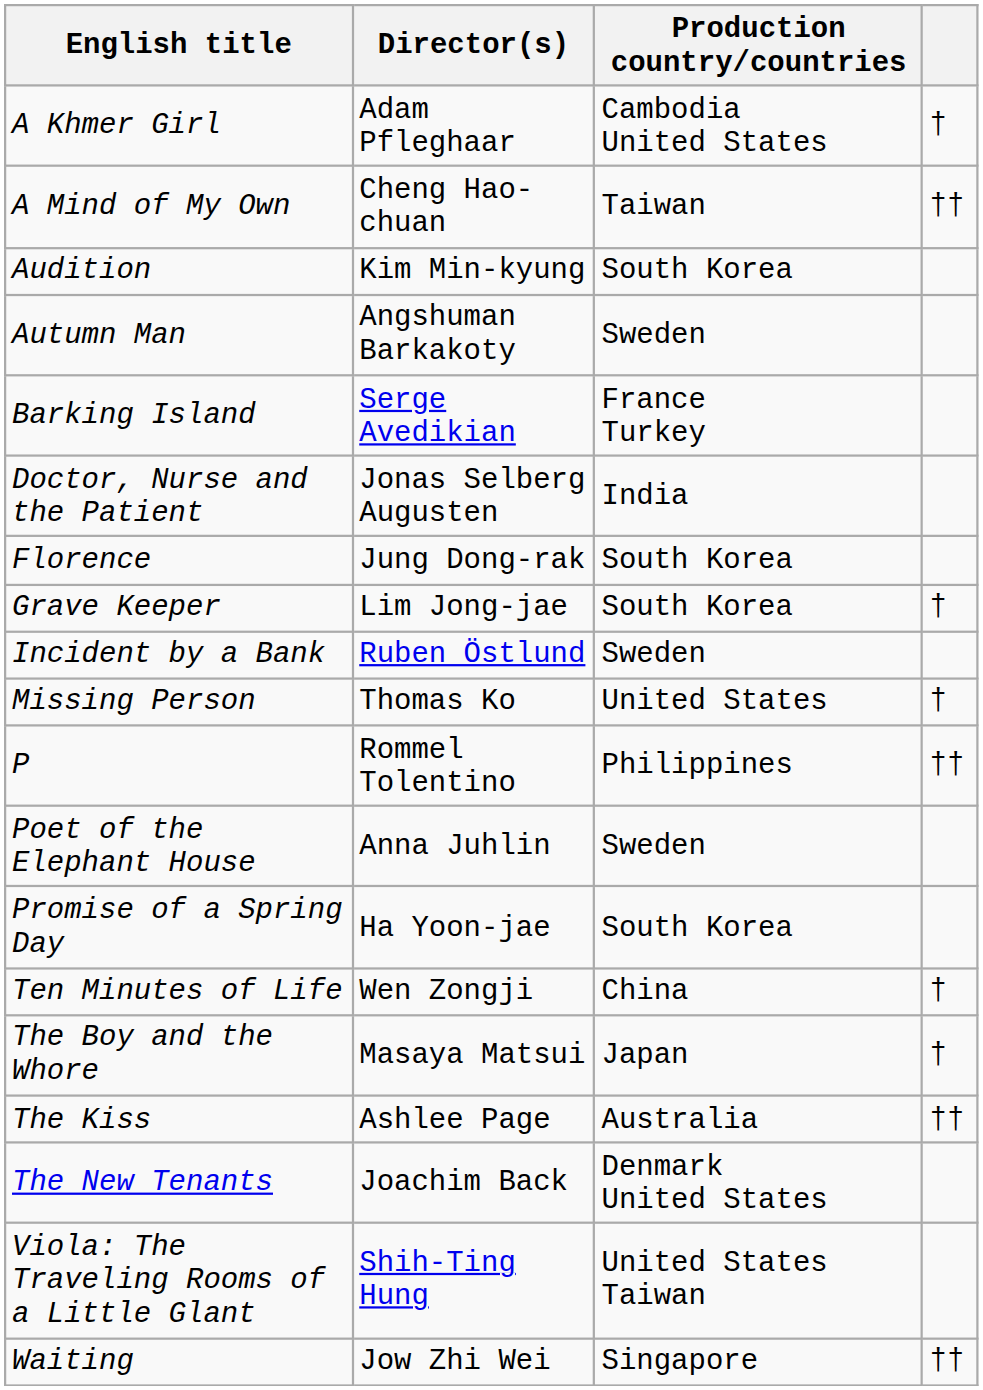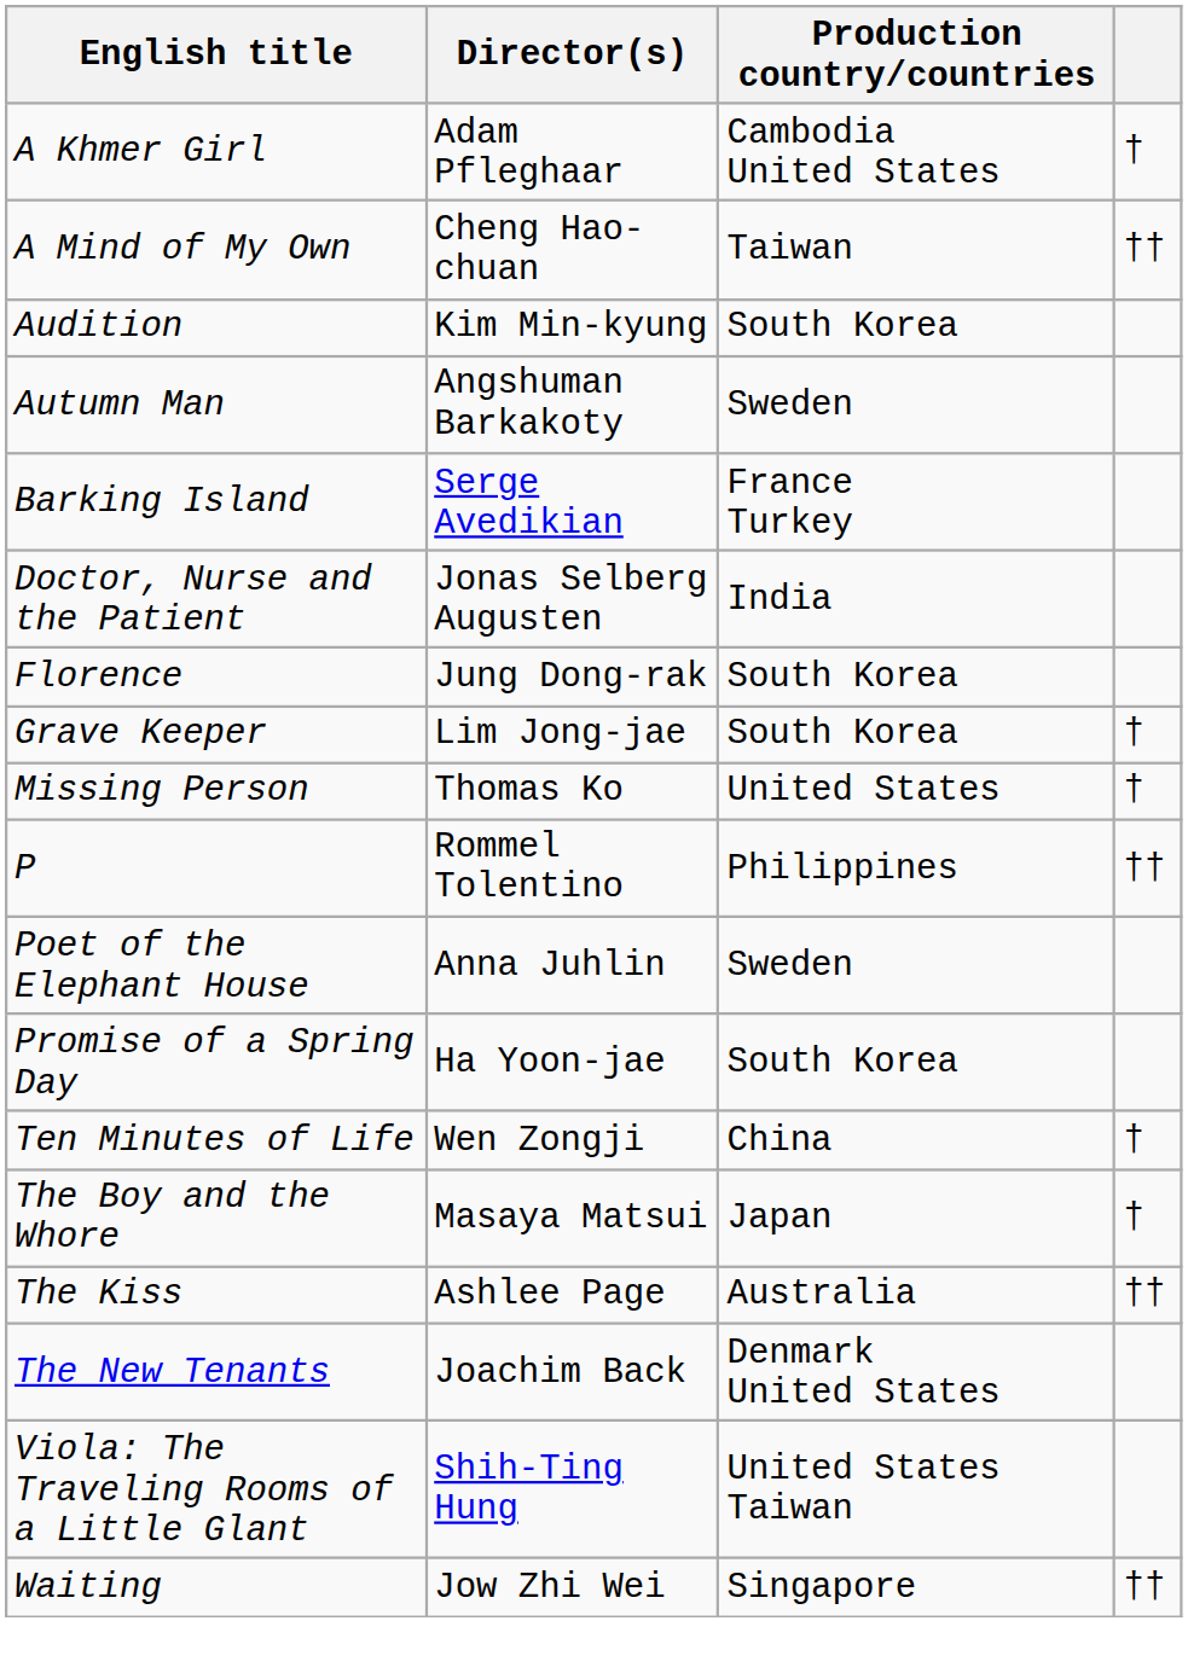- row: Incident by a Bank | Ruben Östlund | Sweden
